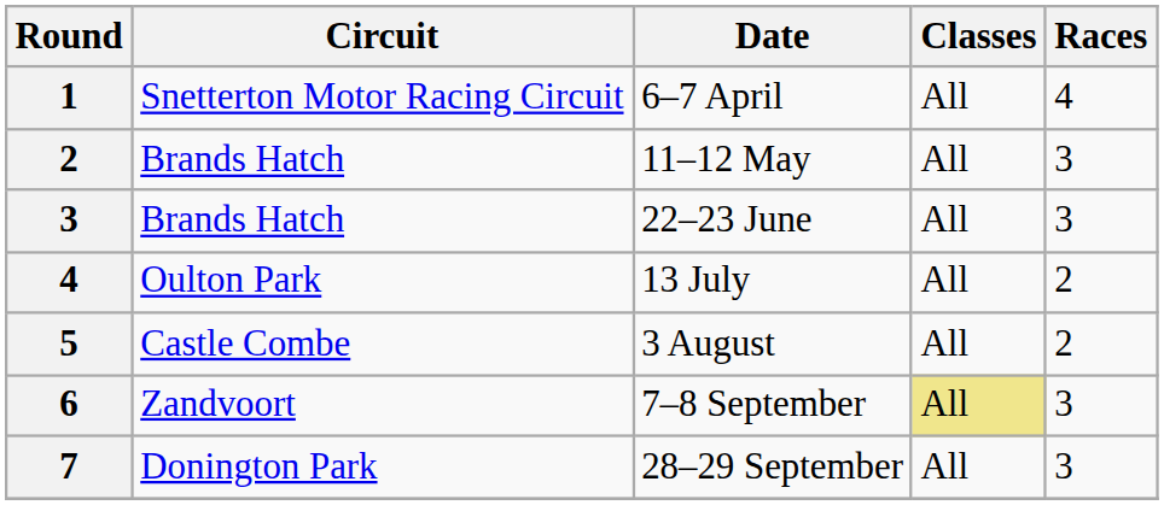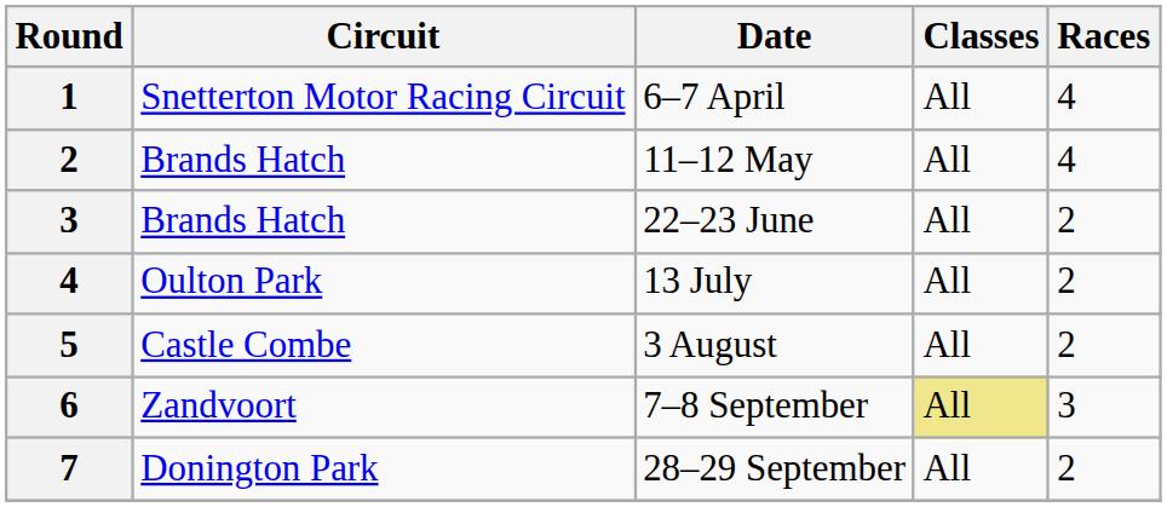11–12 May | Races: 3 -> 4
22–23 June | Races: 3 -> 2
28–29 September | Races: 3 -> 2
